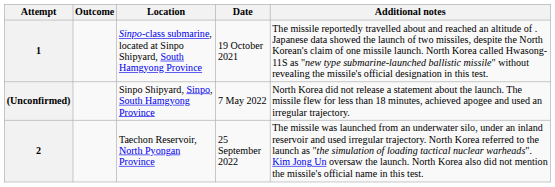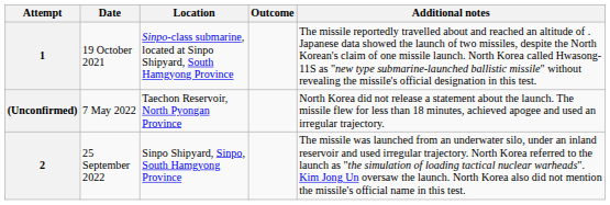columns swapped: Date <-> Outcome
(Unconfirmed) | Location: Sinpo Shipyard, Sinpo, South Hamgyong Province -> Taechon Reservoir, North Pyongan Province
2 | Location: Taechon Reservoir, North Pyongan Province -> Sinpo Shipyard, Sinpo, South Hamgyong Province
